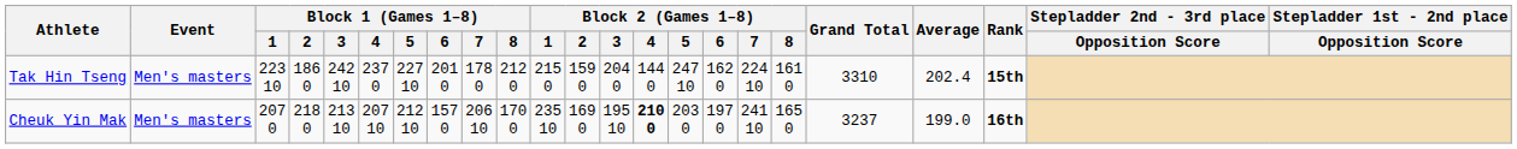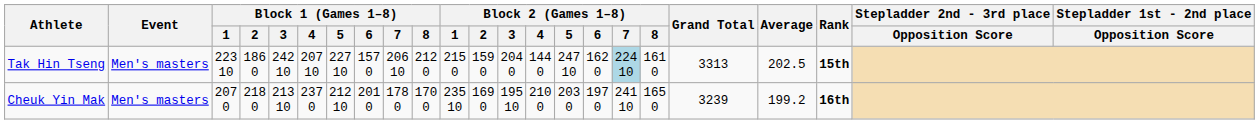Tak Hin Tseng | Block 1 (Games 1–8) / 4: 237 0 -> 207 10
Tak Hin Tseng | Block 1 (Games 1–8) / 6: 201 0 -> 157 0
Tak Hin Tseng | Block 1 (Games 1–8) / 7: 178 0 -> 206 10
Tak Hin Tseng | Block 2 (Games 1–8) / 7: no background -> lightblue background
Tak Hin Tseng | Grand Total: 3310 -> 3313
Tak Hin Tseng | Average: 202.4 -> 202.5
Cheuk Yin Mak | Block 1 (Games 1–8) / 4: 207 10 -> 237 0
Cheuk Yin Mak | Block 1 (Games 1–8) / 6: 157 0 -> 201 0
Cheuk Yin Mak | Block 1 (Games 1–8) / 7: 206 10 -> 178 0
Cheuk Yin Mak | Block 2 (Games 1–8) / 4: bold -> normal
Cheuk Yin Mak | Grand Total: 3237 -> 3239
Cheuk Yin Mak | Average: 199.0 -> 199.2
